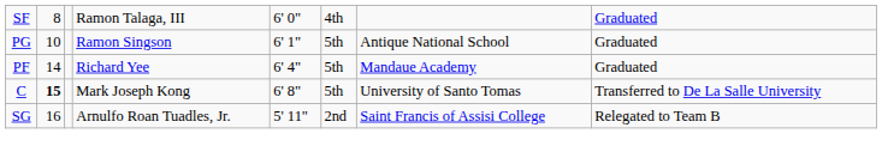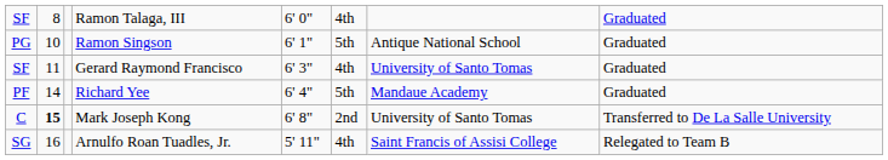+ row: SF | 11 | Gerard Raymond Francisco | 6' 3" | 4th | University of Santo Tomas | Graduated
C | column 6: 5th -> 2nd
SG | column 6: 2nd -> 4th
